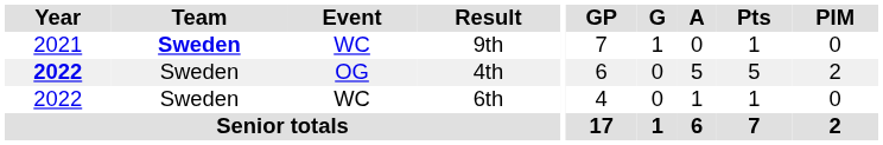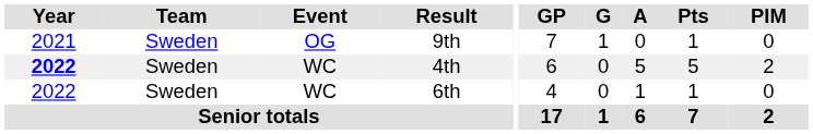9th | Team: bold -> normal
9th | Event: WC -> OG
4th | Event: OG -> WC
